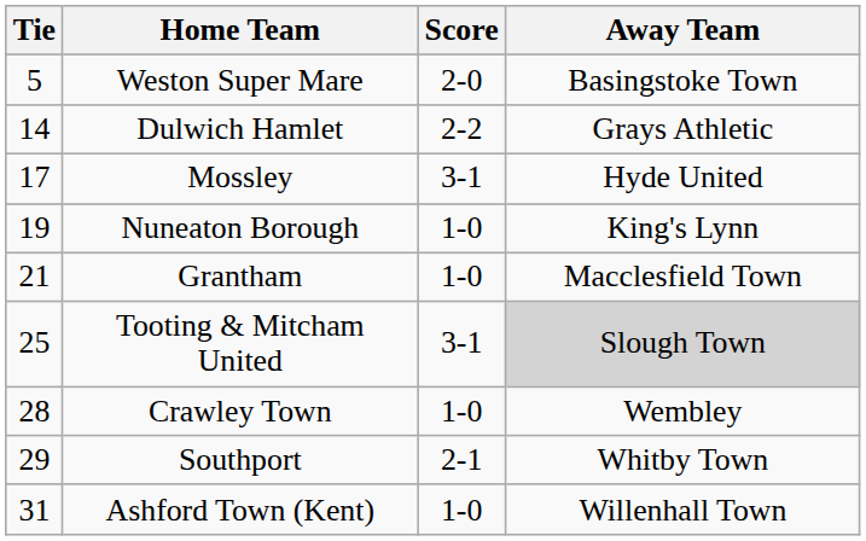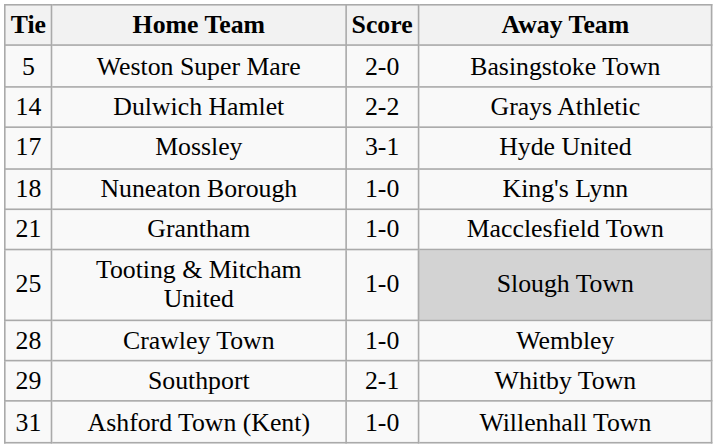Nuneaton Borough | Tie: 19 -> 18
Tooting & Mitcham United | Score: 3-1 -> 1-0
